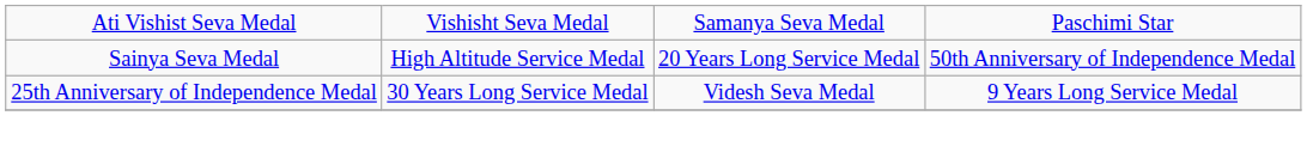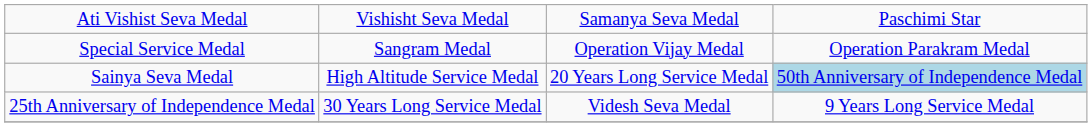+ row: Special Service Medal | Sangram Medal | Operation Vijay Medal | Operation Parakram Medal
Sainya Seva Medal | column 4: no background -> lightblue background
